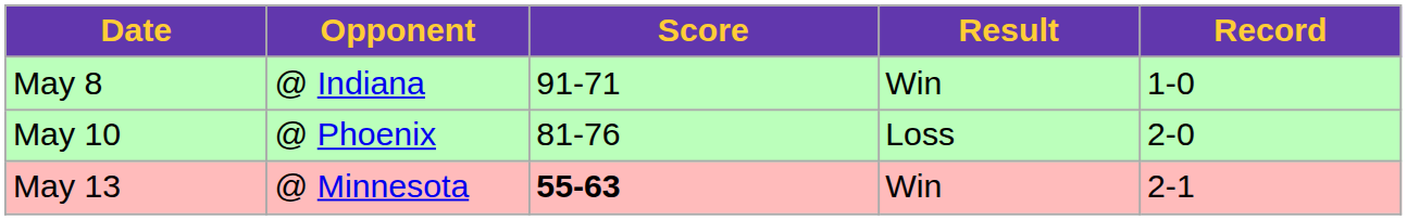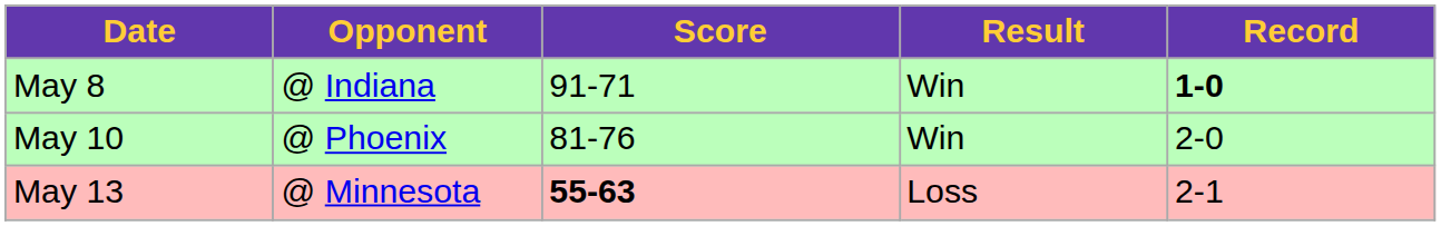May 8 | Record: normal -> bold
May 10 | Result: Loss -> Win
May 13 | Result: Win -> Loss
